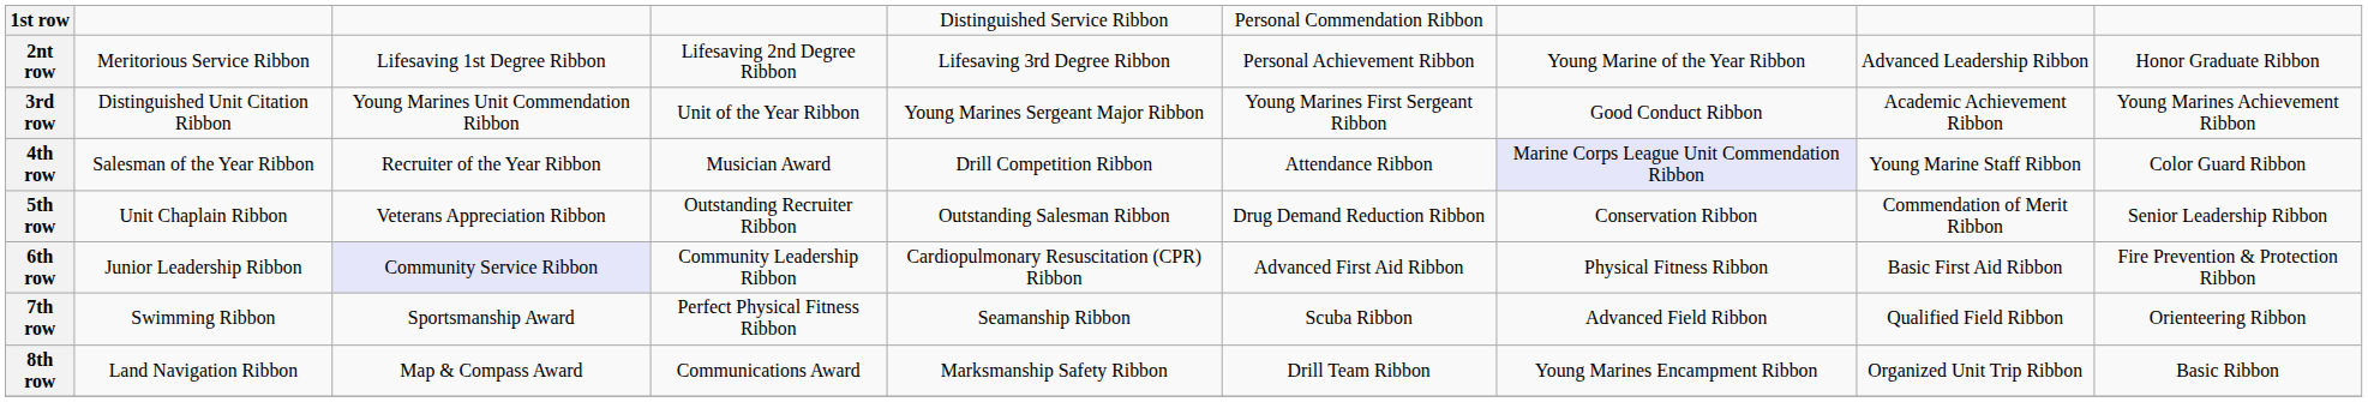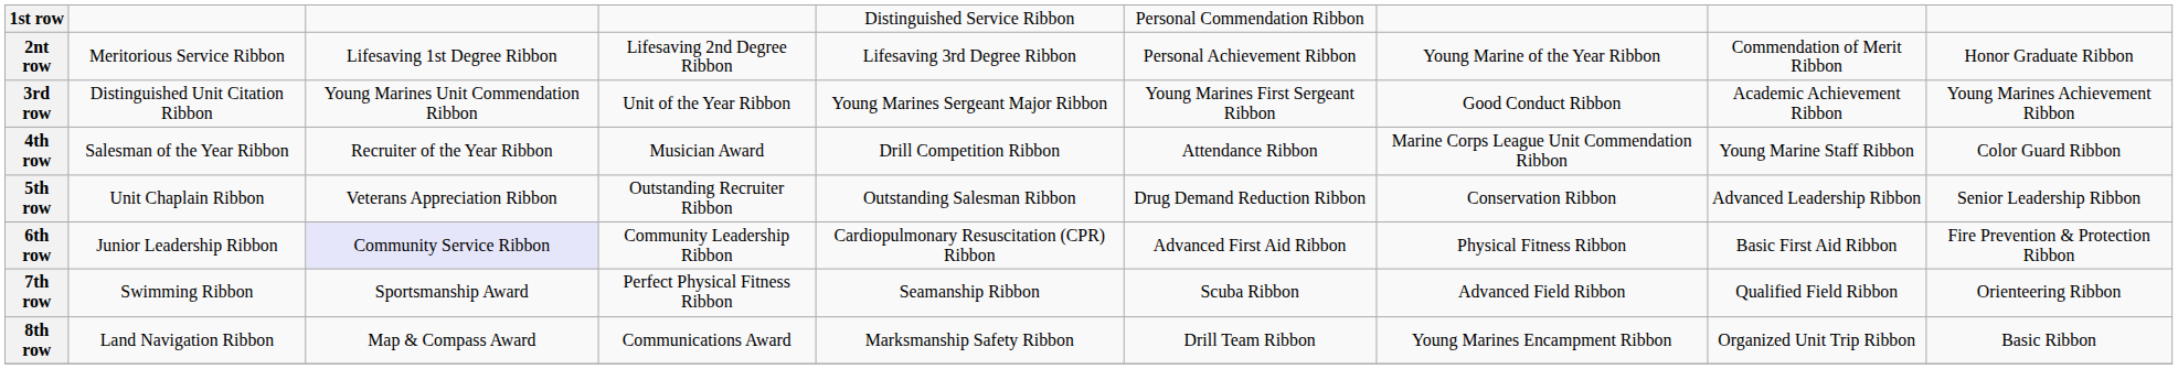2nt row | column 8: Advanced Leadership Ribbon -> Commendation of Merit Ribbon
4th row | column 7: lavender background -> no background
5th row | column 8: Commendation of Merit Ribbon -> Advanced Leadership Ribbon
